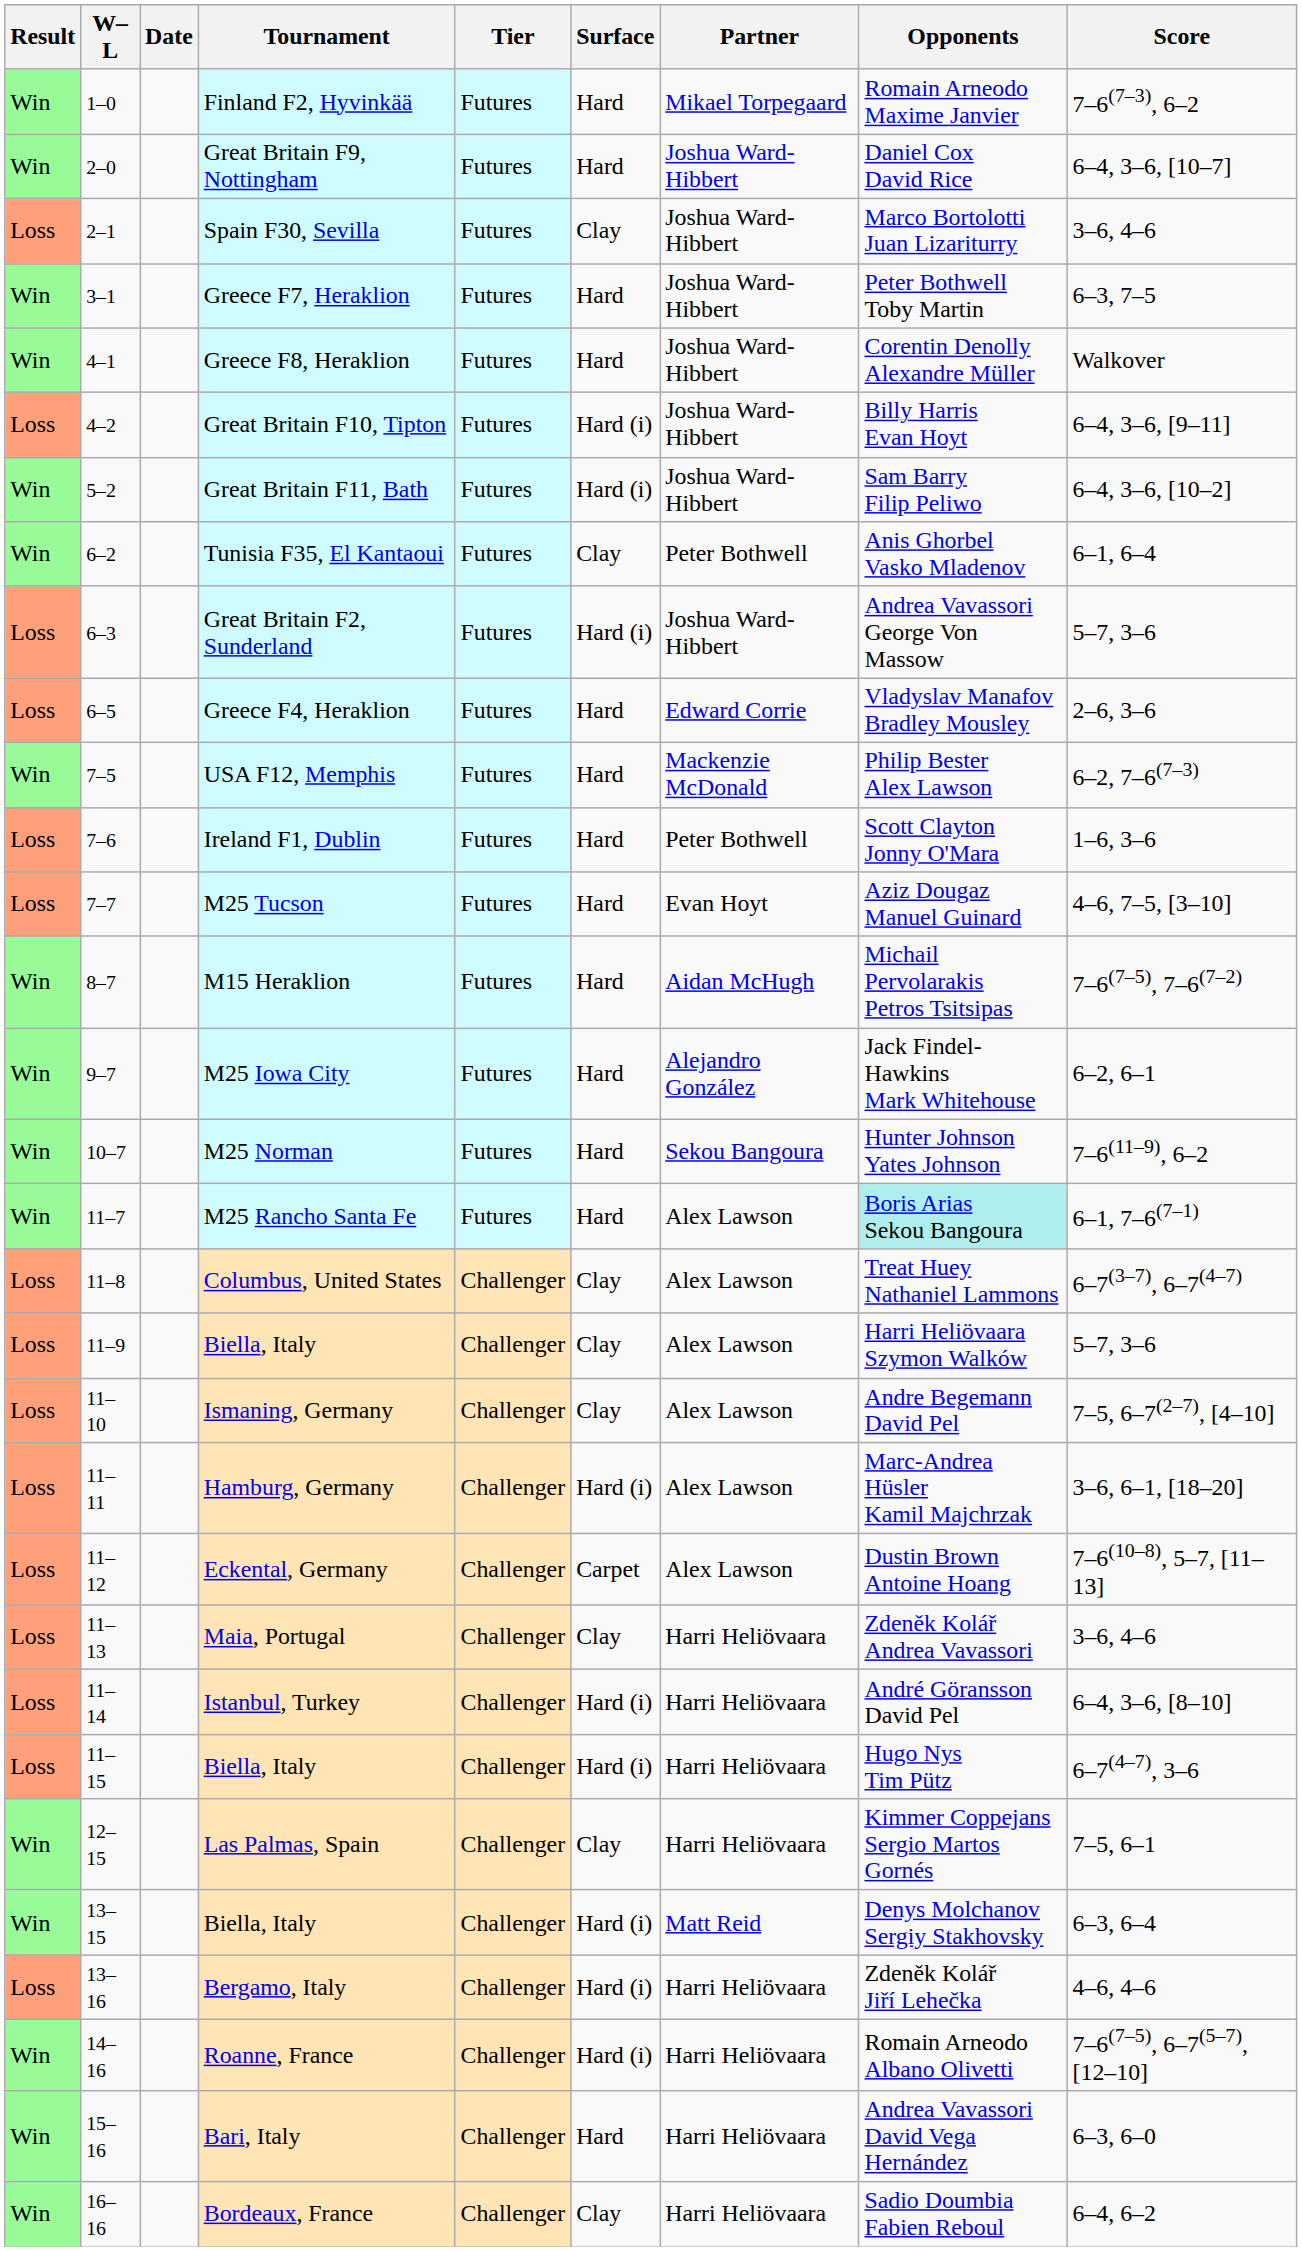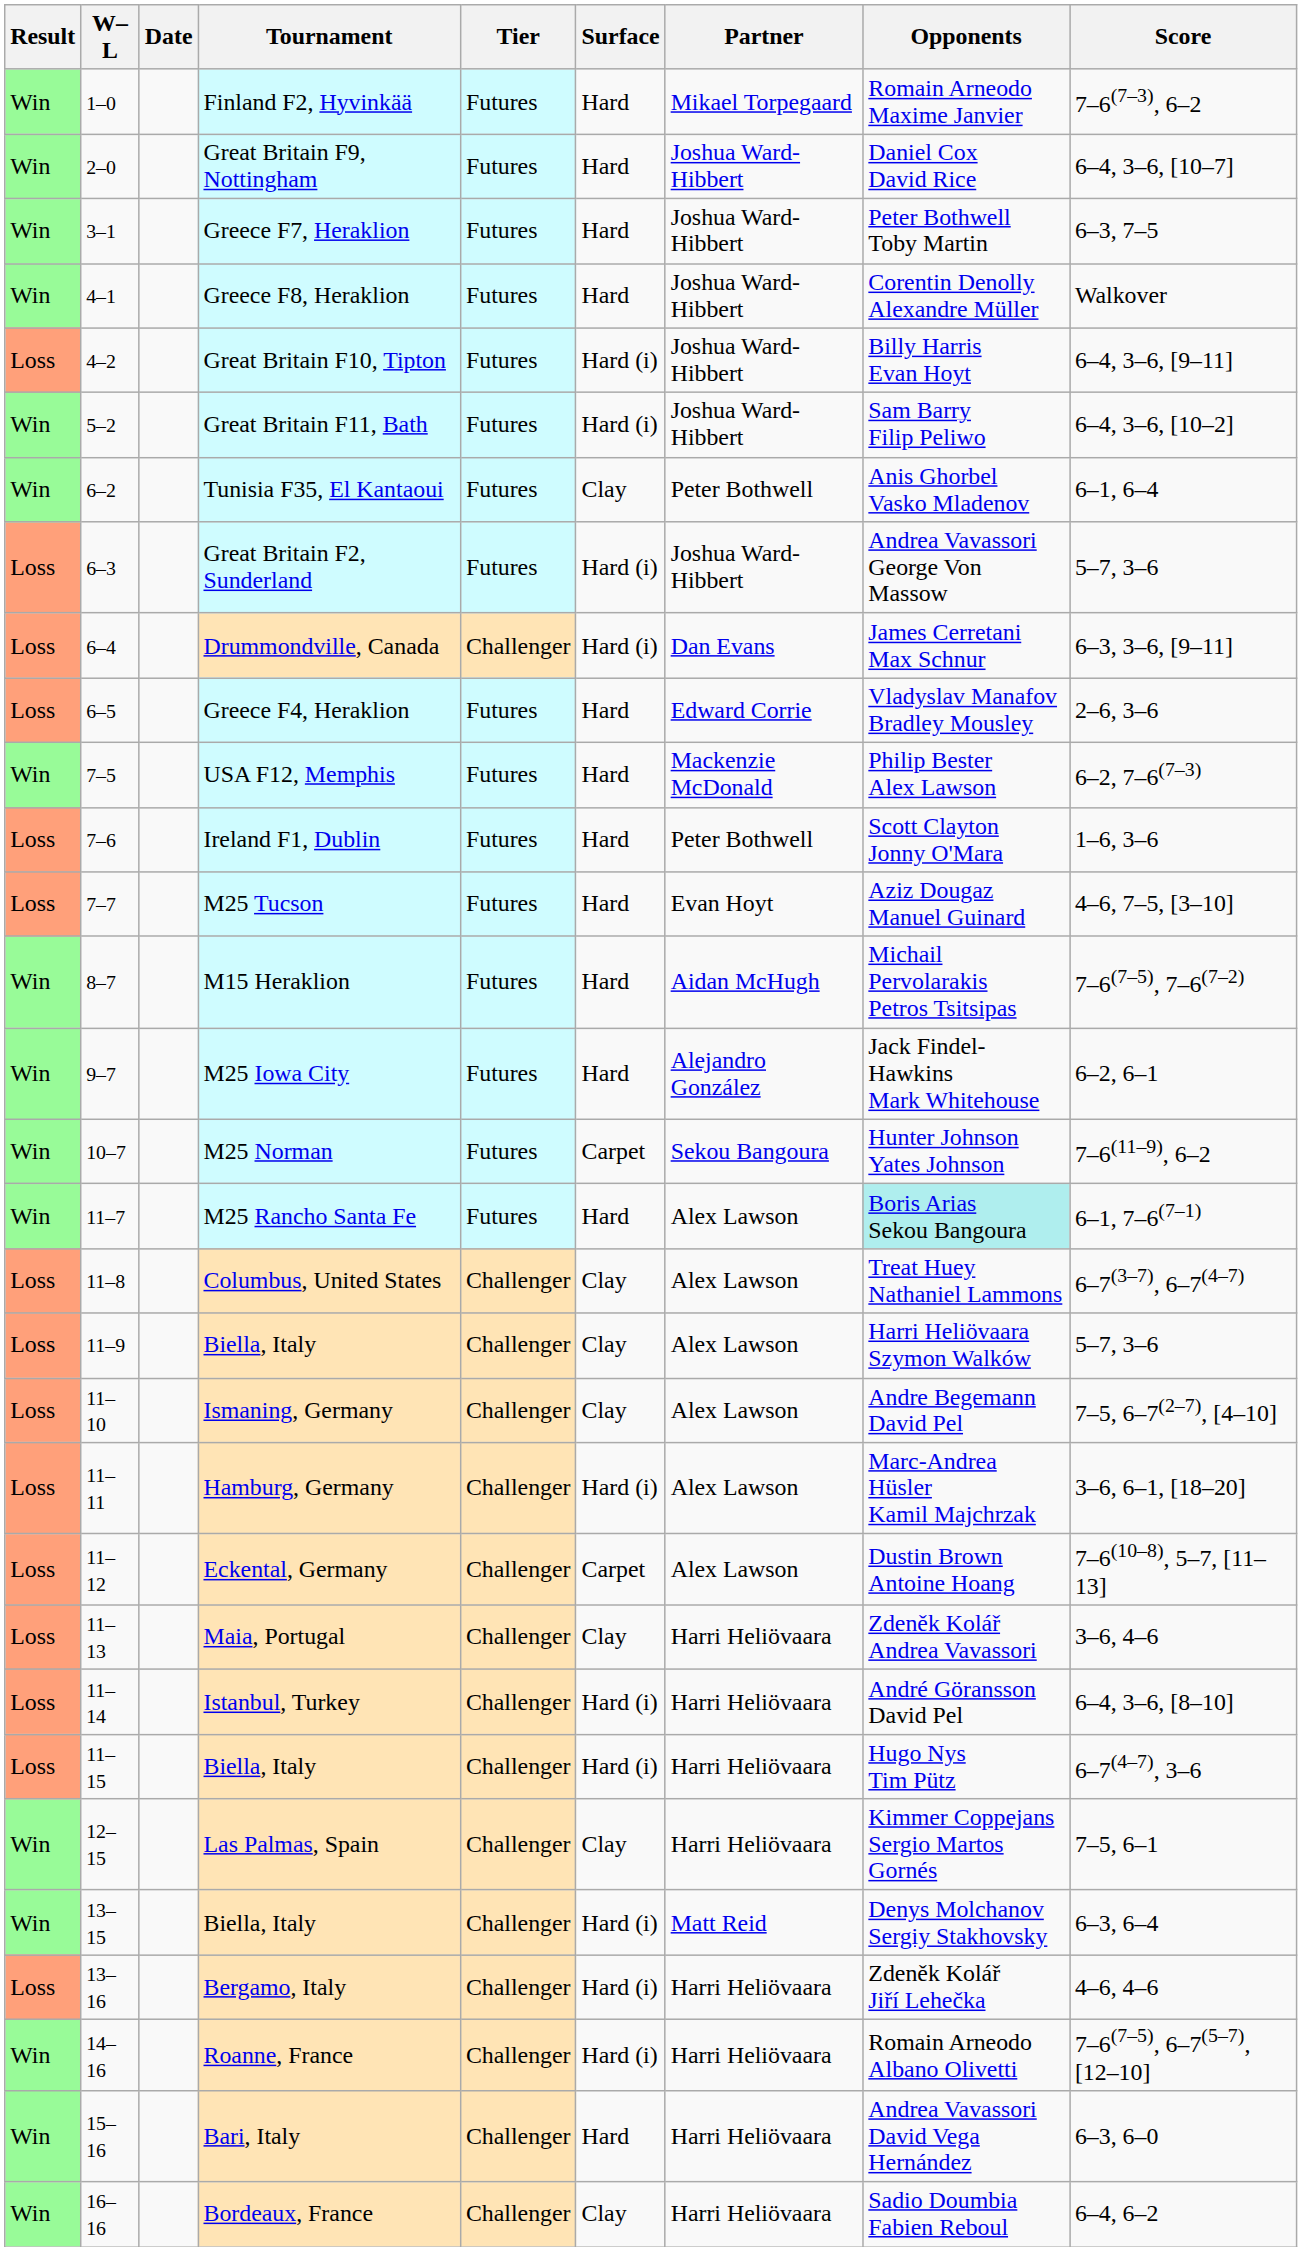- row: Loss | 2–1 | Spain F30, Sevilla | Futures | Clay | Joshua Ward-Hibbert | Marco Bortolotti Juan Lizariturry | 3–6, 4–6
+ row: Loss | 6–4 | Drummondville, Canada | Challenger | Hard (i) | Dan Evans | James Cerretani Max Schnur | 6–3, 3–6, [9–11]
M25 Norman | Surface: Hard -> Carpet
